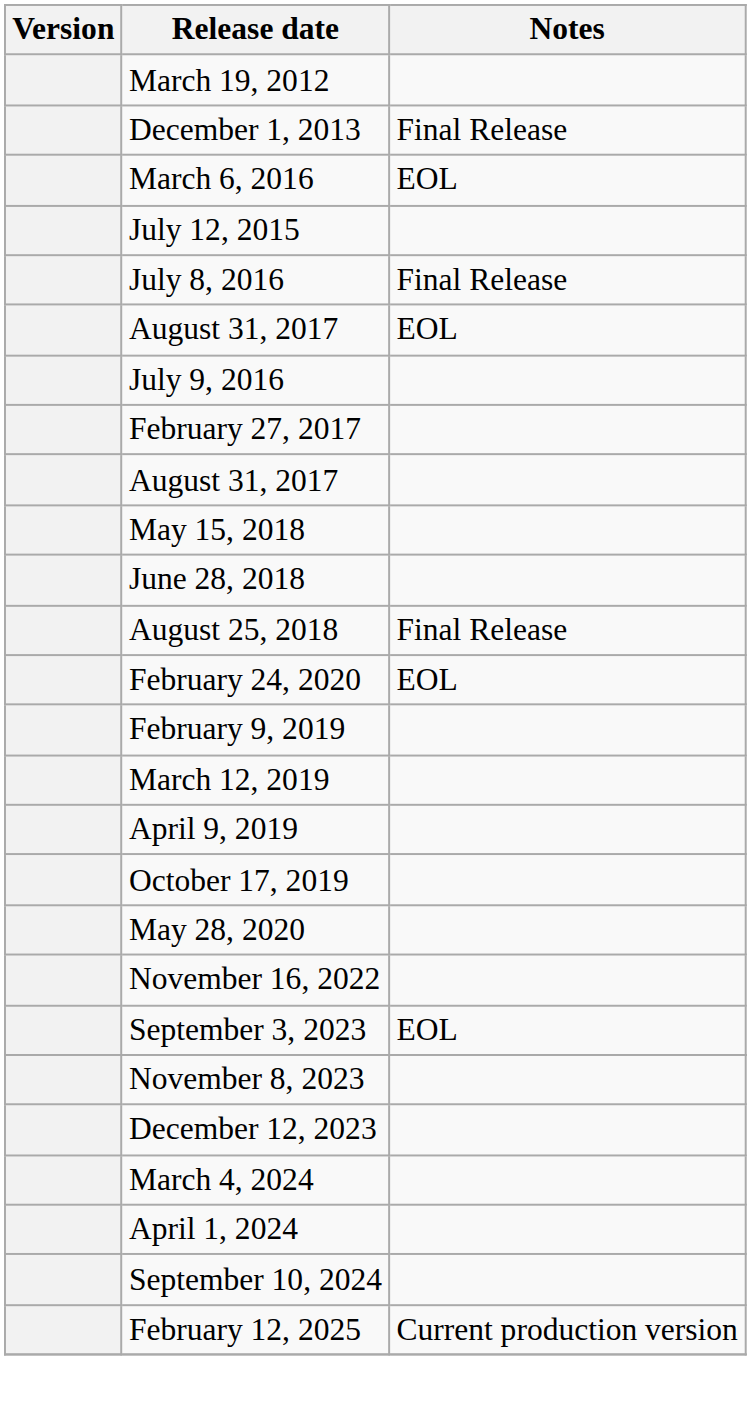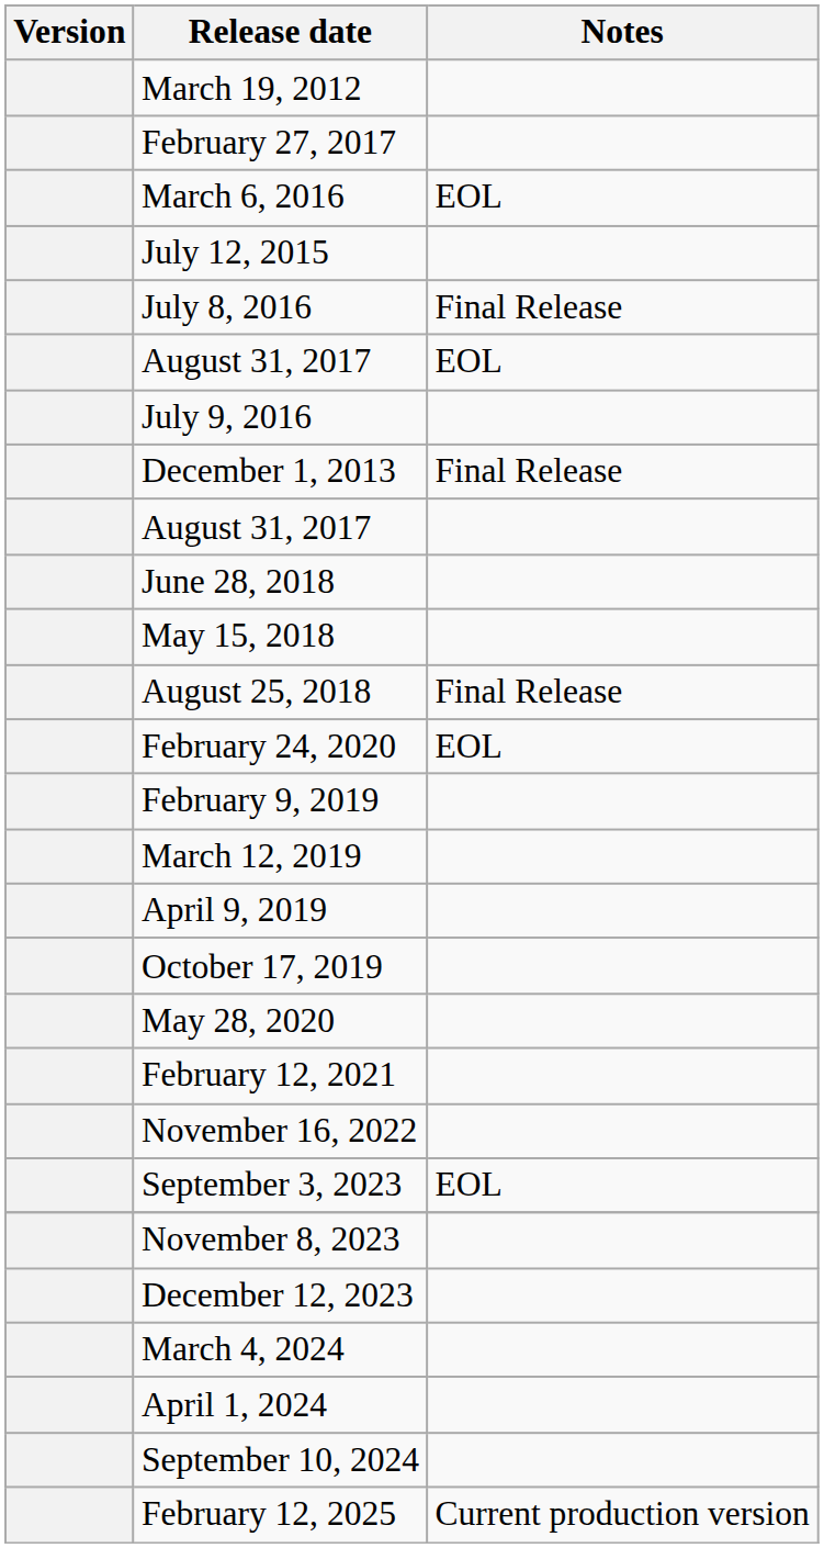rows swapped: December 1, 2013 <-> February 27, 2017
rows swapped: May 15, 2018 <-> June 28, 2018
+ row: February 12, 2021
